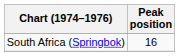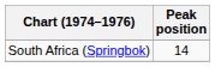South Africa (Springbok) | Peak position: 16 -> 14
